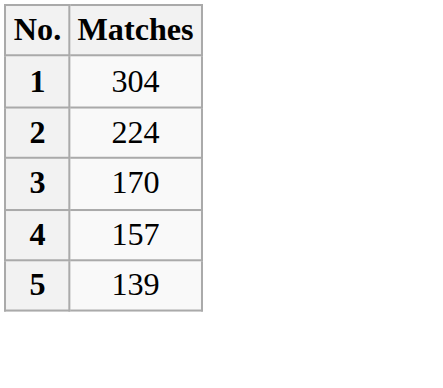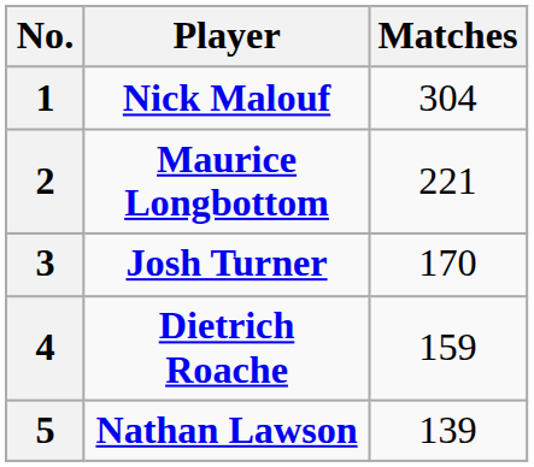+ column: Player | Nick Malouf | Maurice Longbottom | Josh Turner | Dietrich Roache | Nathan Lawson
2 | Matches: 224 -> 221
4 | Matches: 157 -> 159
